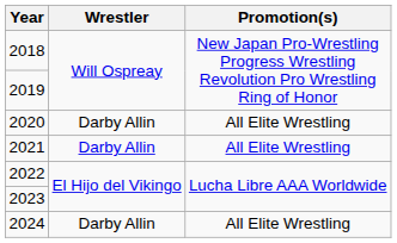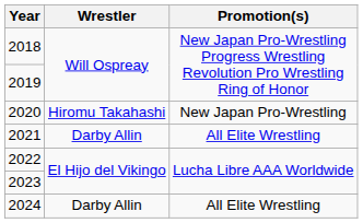2020 | Wrestler: Darby Allin -> Hiromu Takahashi
2020 | Promotion(s): All Elite Wrestling -> New Japan Pro-Wrestling
